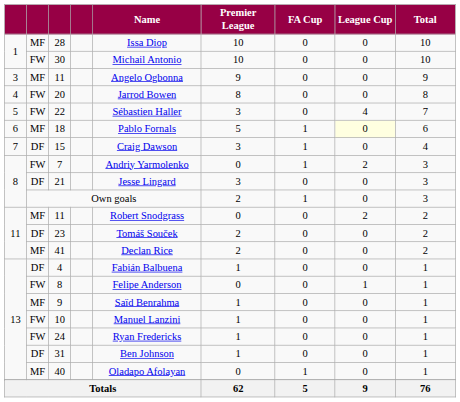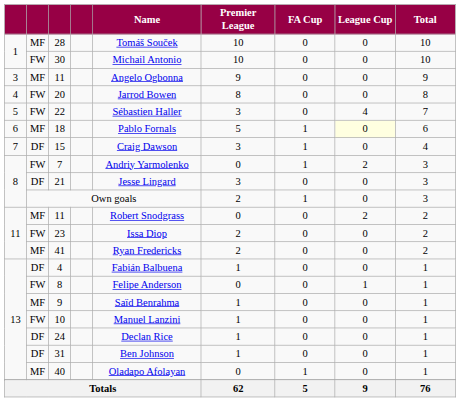28 | Name: Issa Diop -> Tomáš Souček
23 | column 2: DF -> FW
23 | Name: Tomáš Souček -> Issa Diop
41 | Name: Declan Rice -> Ryan Fredericks
24 | column 2: FW -> DF
24 | Name: Ryan Fredericks -> Declan Rice
